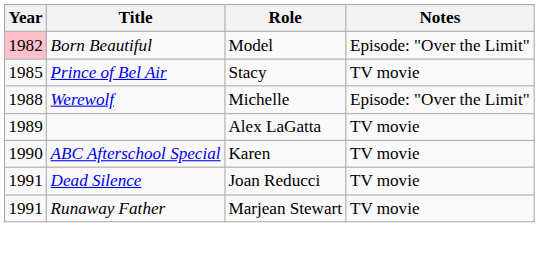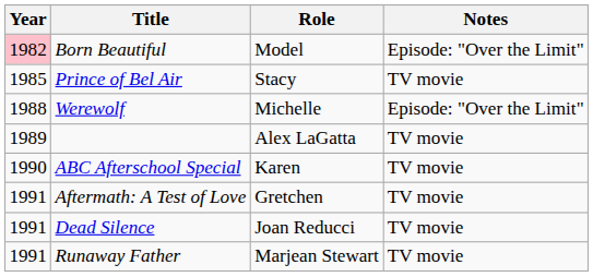+ row: 1991 | Aftermath: A Test of Love | Gretchen | TV movie
